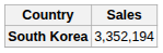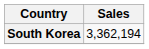South Korea | Sales: 3,352,194 -> 3,362,194
